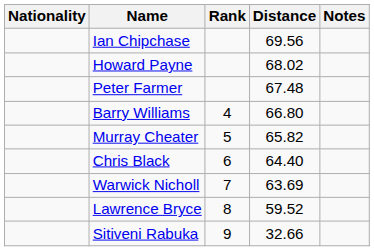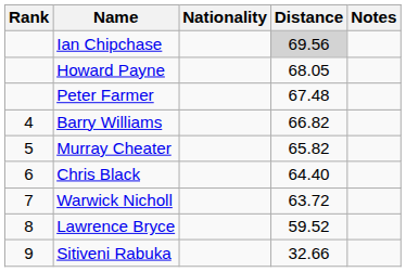columns swapped: Rank <-> Nationality
Ian Chipchase | Distance: no background -> lightgrey background
Howard Payne | Distance: 68.02 -> 68.05
Barry Williams | Distance: 66.80 -> 66.82
Warwick Nicholl | Distance: 63.69 -> 63.72
